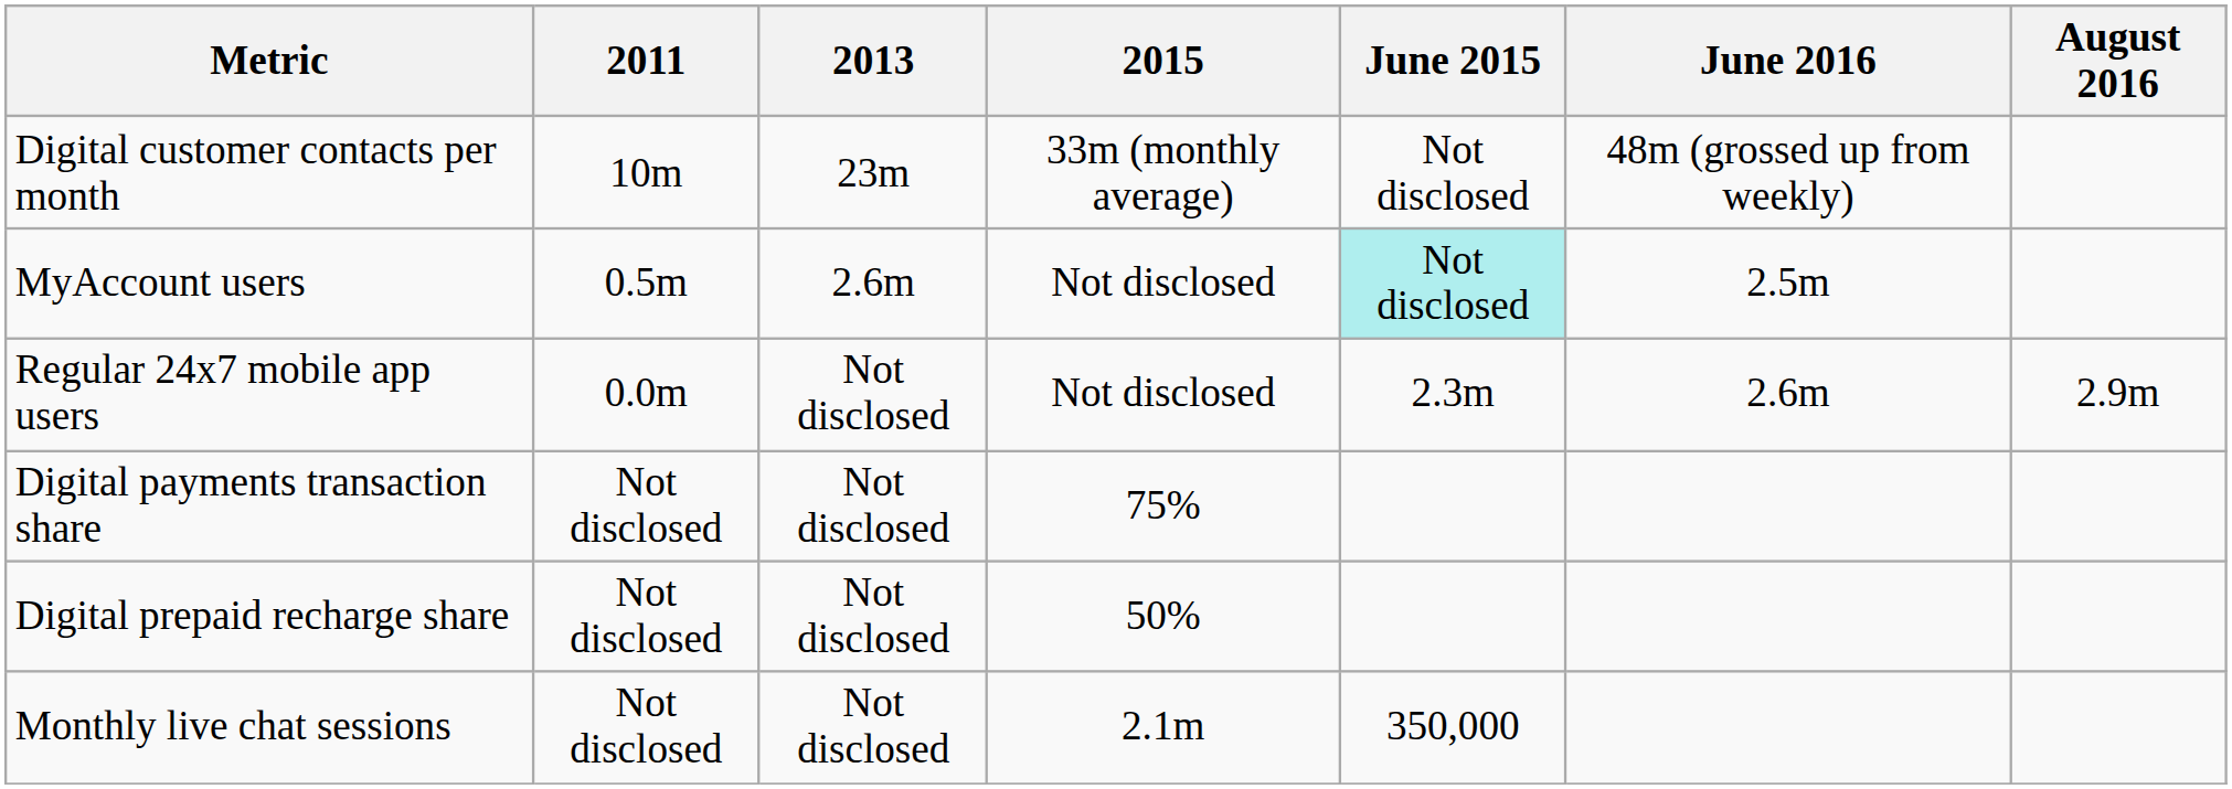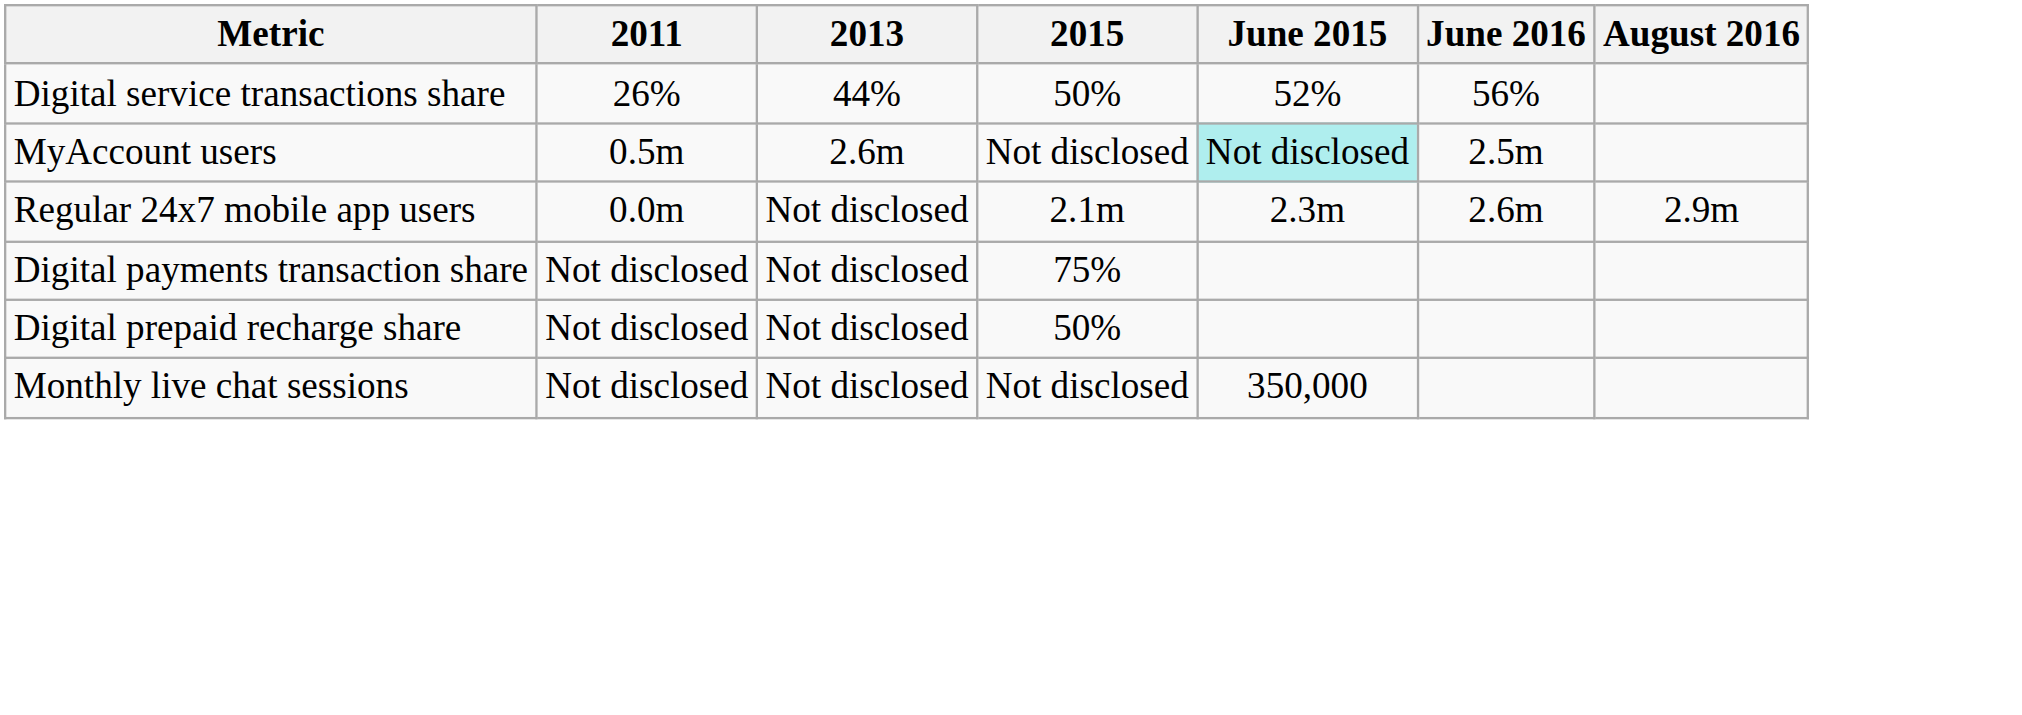+ row: Digital service transactions share | 26% | 44% | 50% | 52% | 56%
- row: Digital customer contacts per month | 10m | 23m | 33m (monthly average) | Not disclosed | 48m (grossed up from weekly)
Regular 24x7 mobile app users | 2015: Not disclosed -> 2.1m
Monthly live chat sessions | 2015: 2.1m -> Not disclosed
